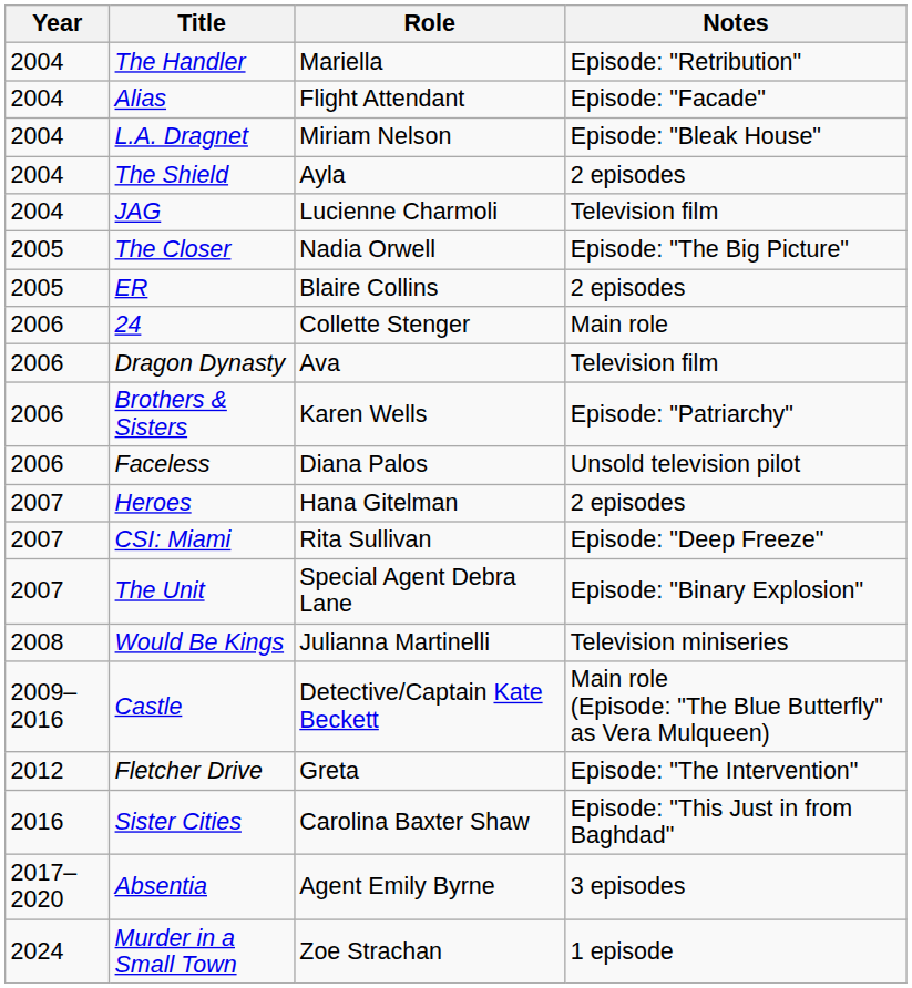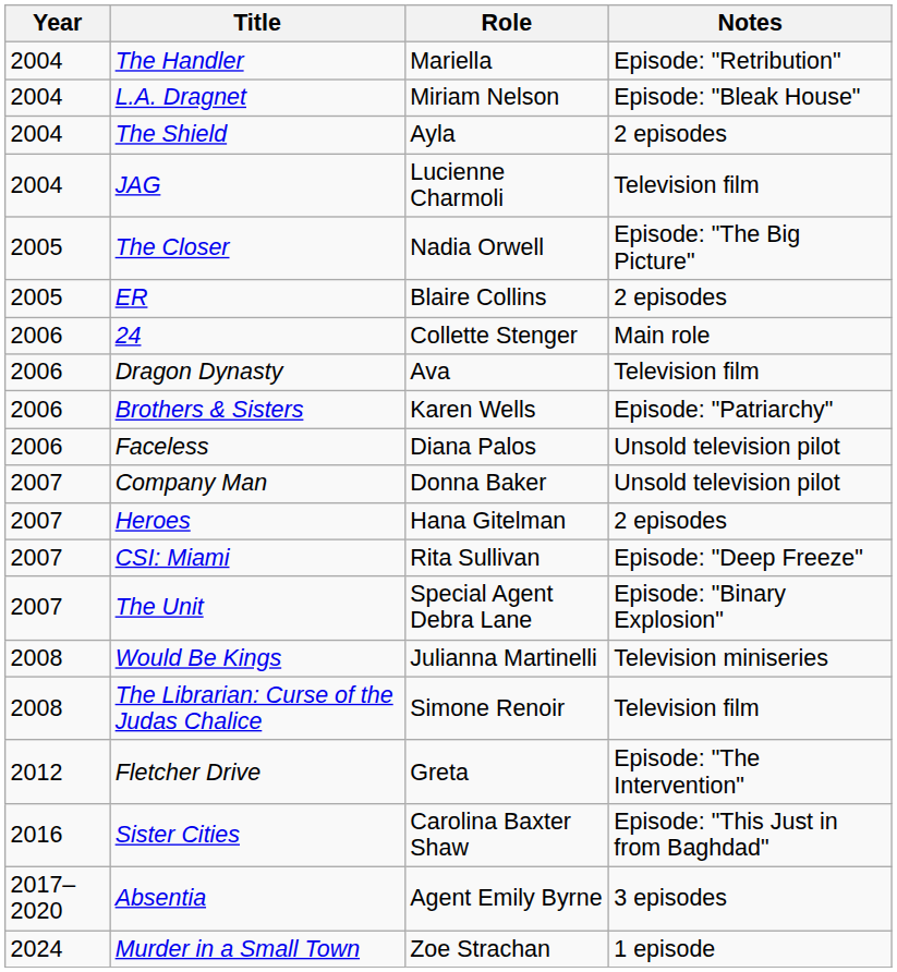- row: 2004 | Alias | Flight Attendant | Episode: "Facade"
+ row: 2007 | Company Man | Donna Baker | Unsold television pilot
+ row: 2008 | The Librarian: Curse of the Judas Chalice | Simone Renoir | Television film
- row: 2009–2016 | Castle | Detective/Captain Kate Beckett | Main role (Episode: "The Blue Butterfly" as Vera Mulqueen)
